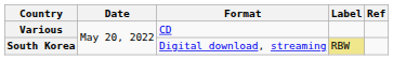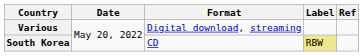Various | Format: CD -> Digital download, streaming
South Korea | Format: Digital download, streaming -> CD
